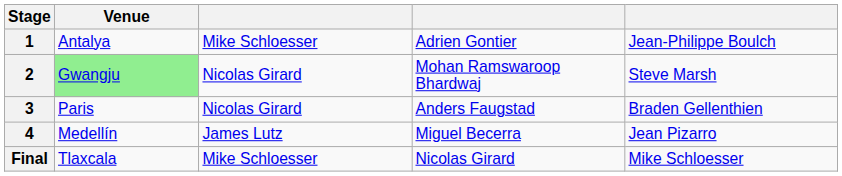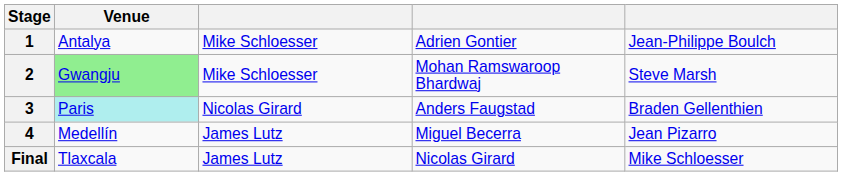2 | column 3: Nicolas Girard -> Mike Schloesser
3 | Venue: no background -> paleturquoise background
Final | column 3: Mike Schloesser -> James Lutz
